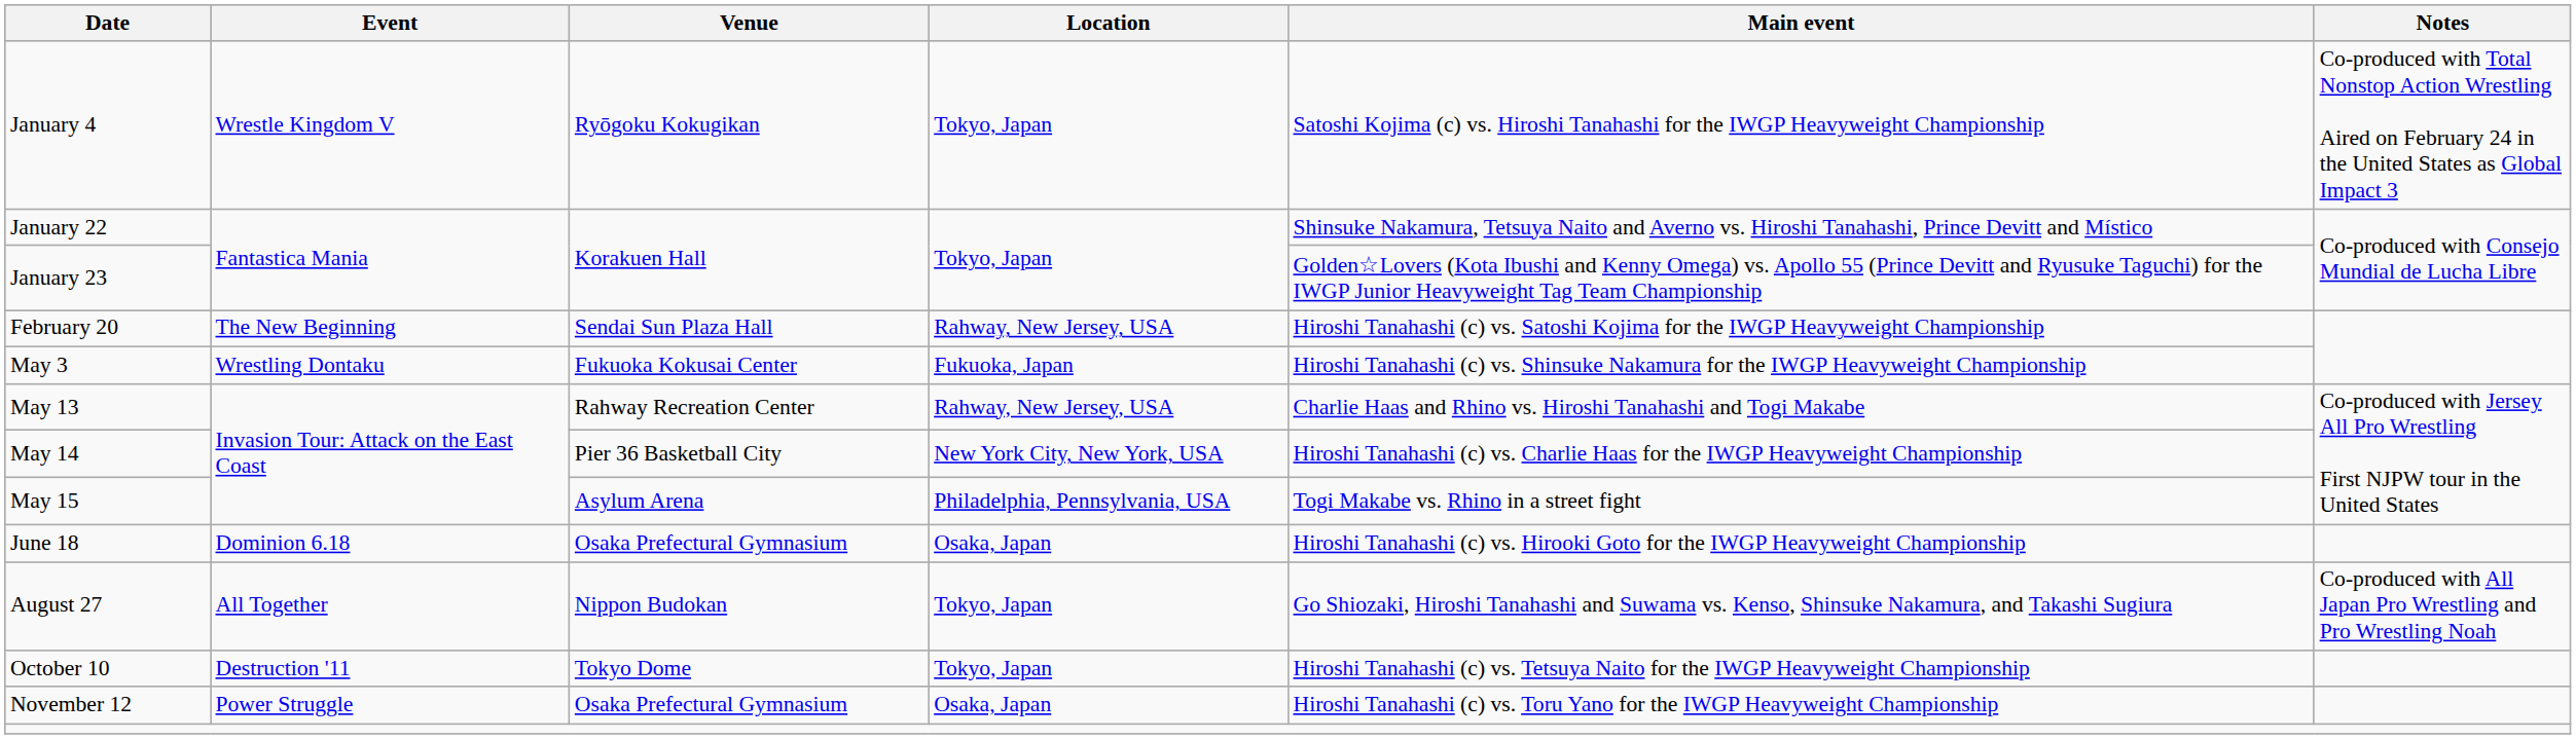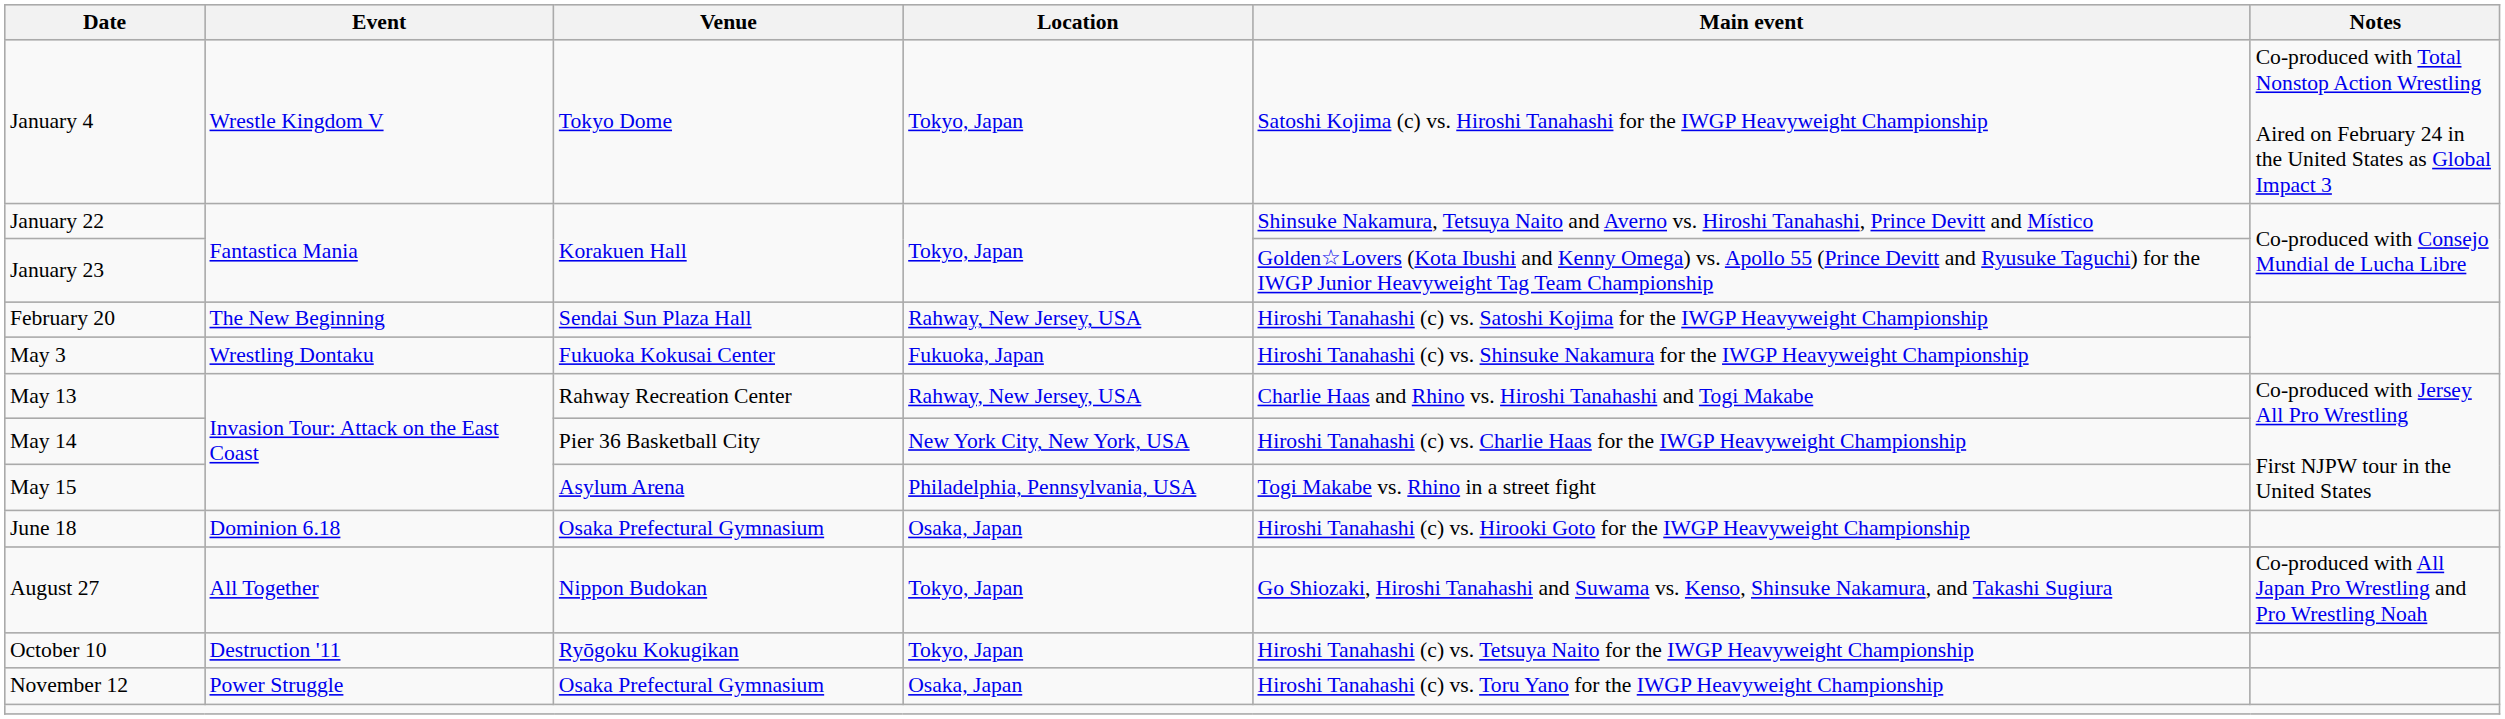January 4 | Venue: Ryōgoku Kokugikan -> Tokyo Dome
October 10 | Venue: Tokyo Dome -> Ryōgoku Kokugikan
